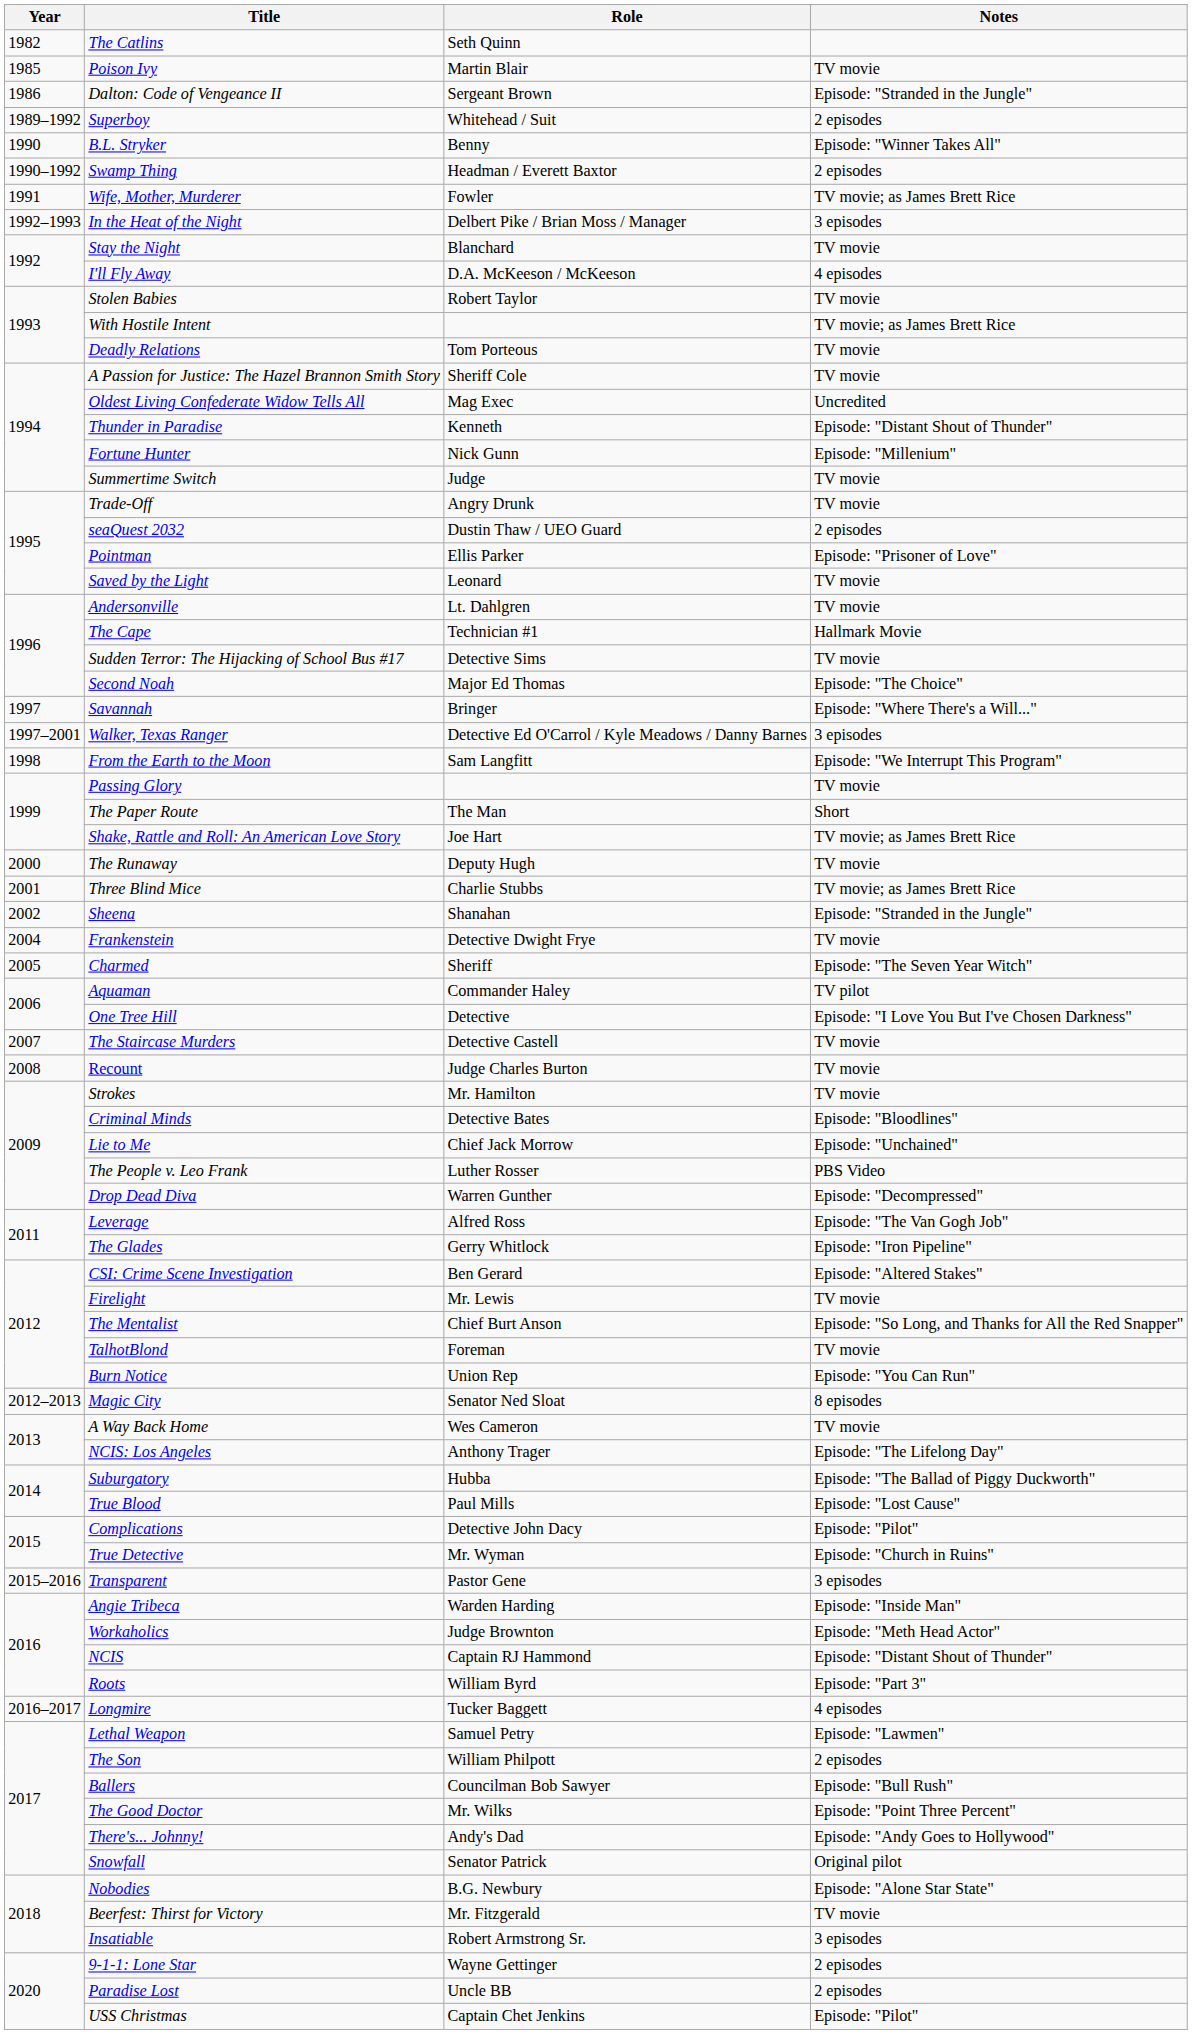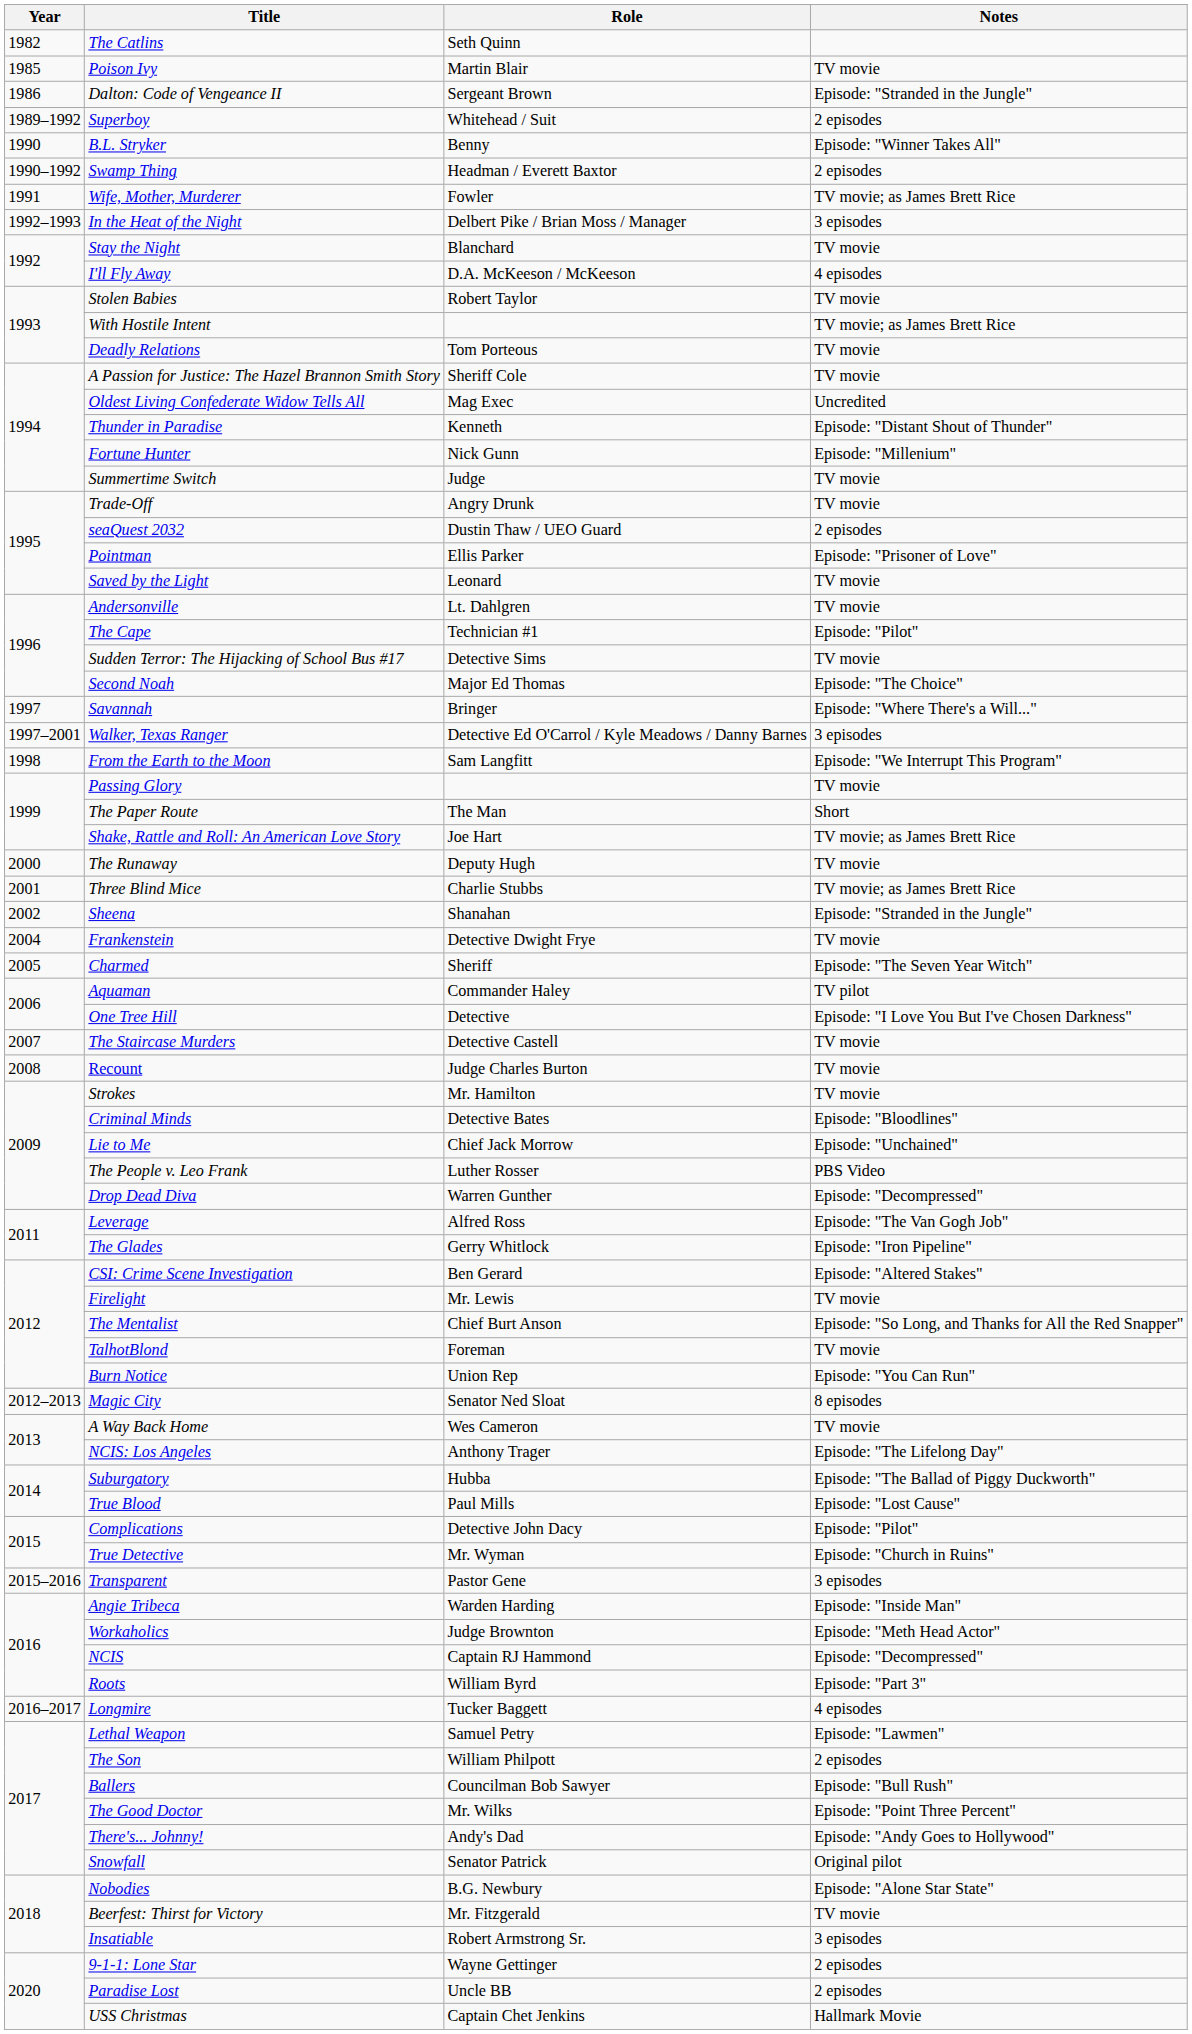The Cape | Notes: Hallmark Movie -> Episode: "Pilot"
NCIS | Notes: Episode: "Distant Shout of Thunder" -> Episode: "Decompressed"
USS Christmas | Notes: Episode: "Pilot" -> Hallmark Movie
